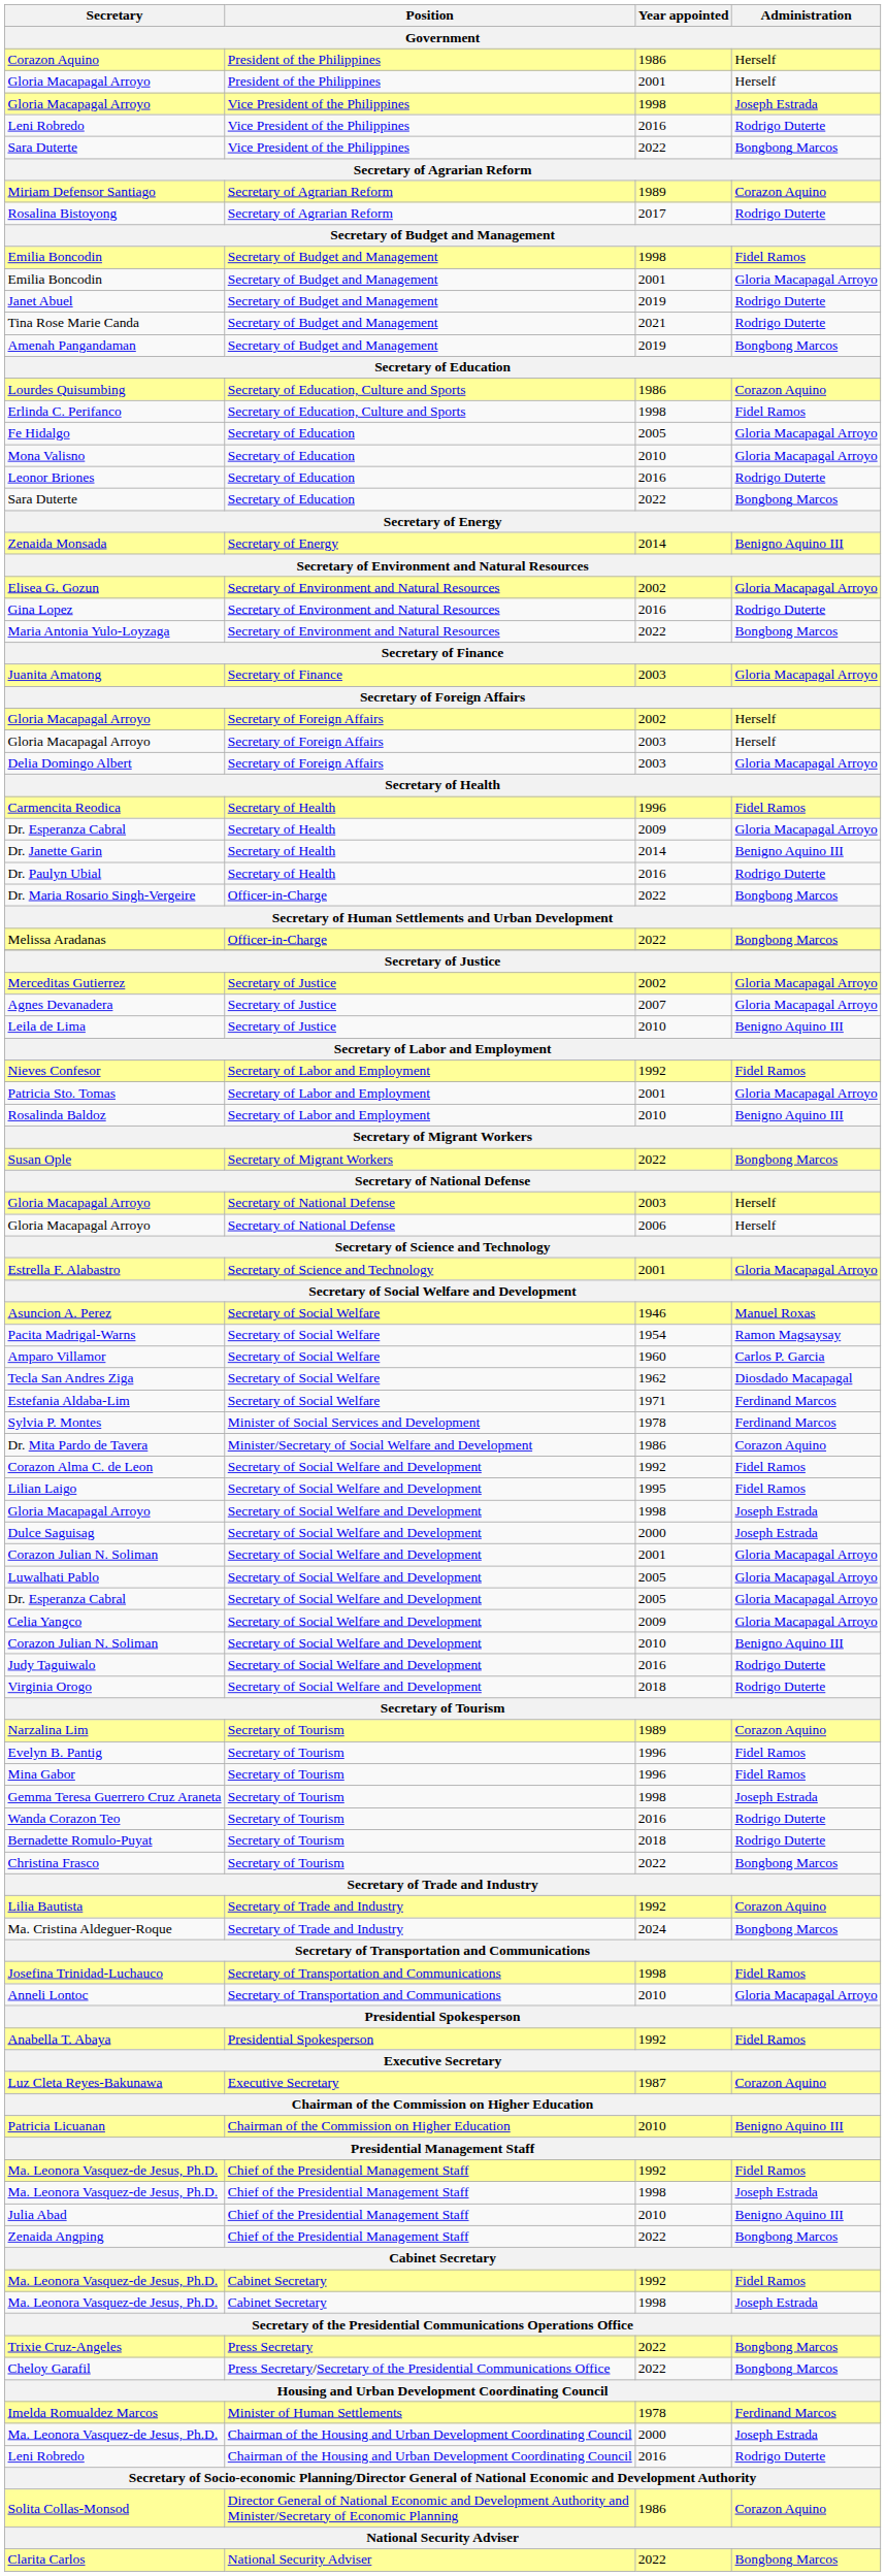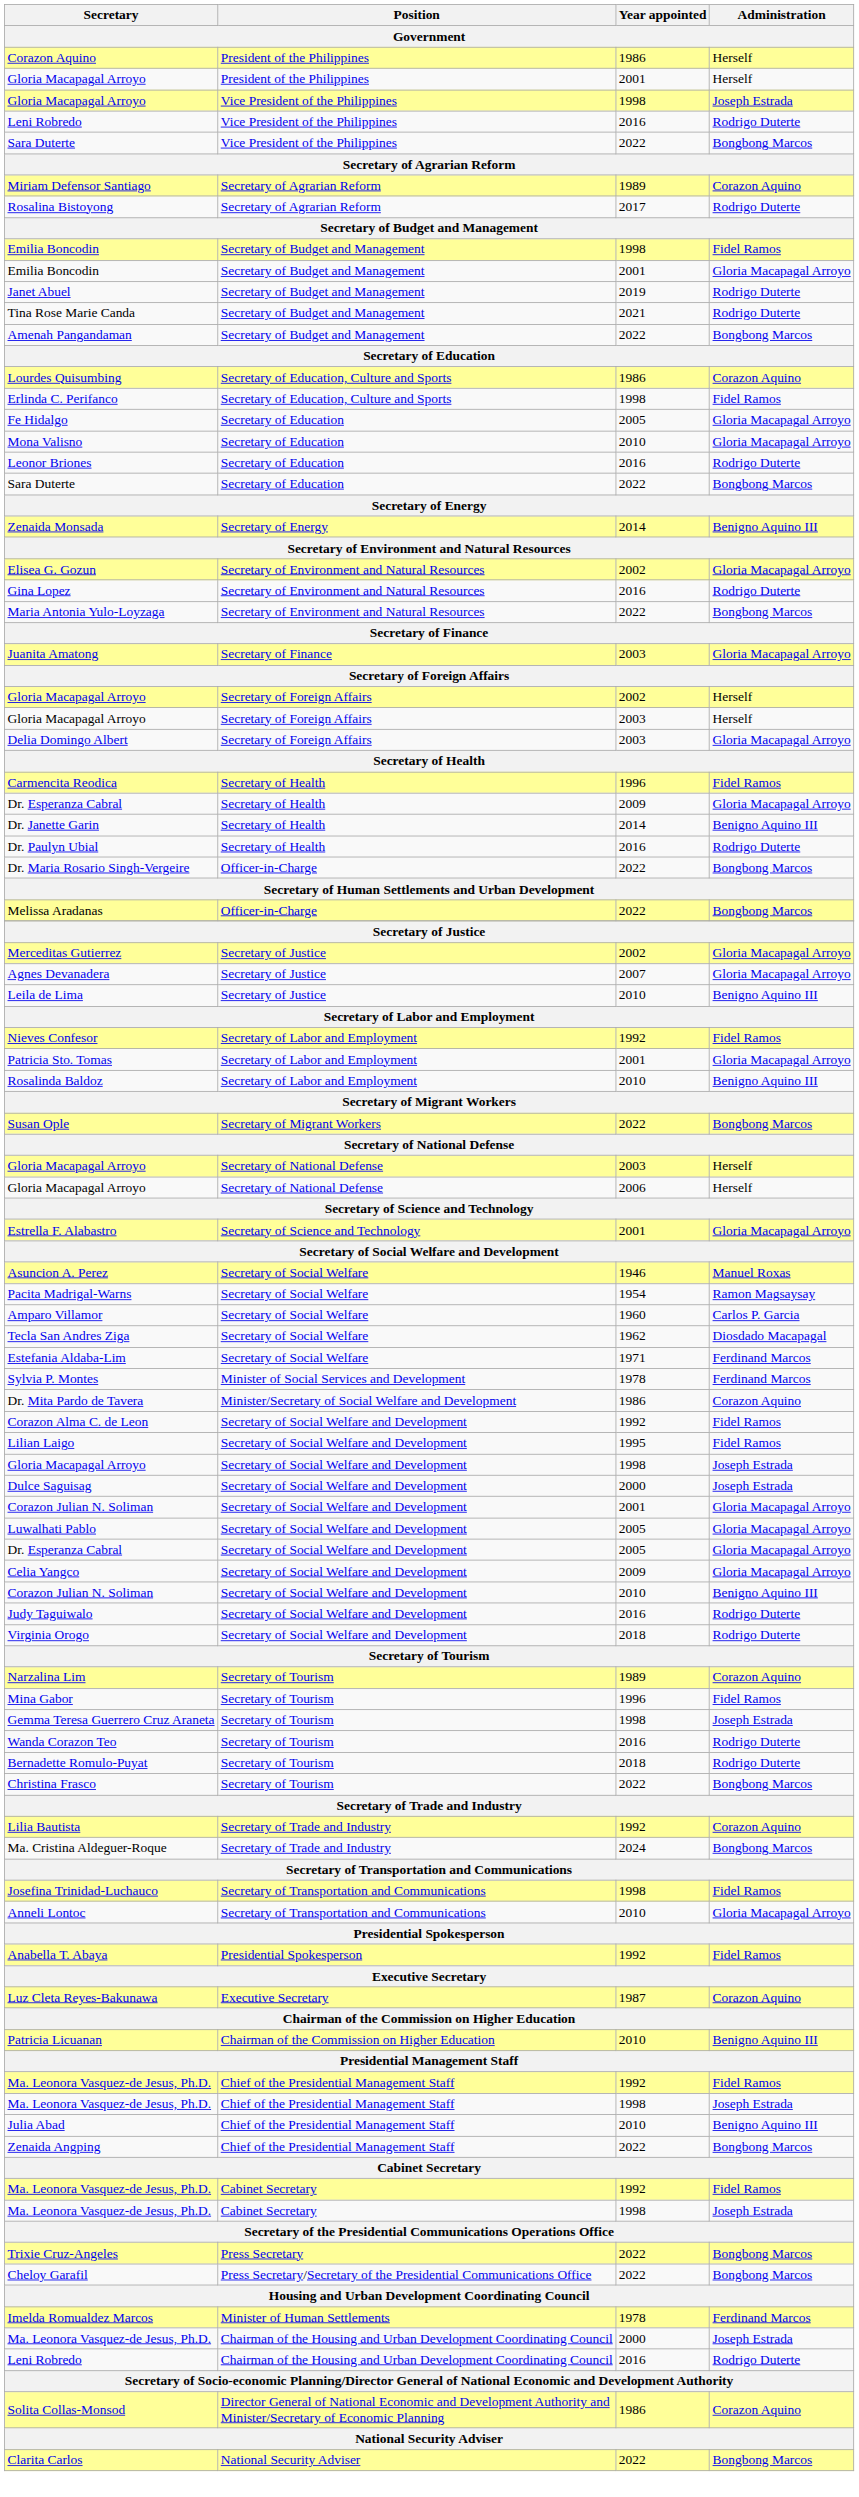Amenah Pangandaman | Year appointed: 2019 -> 2022
- row: Evelyn B. Pantig | Secretary of Tourism | 1996 | Fidel Ramos
